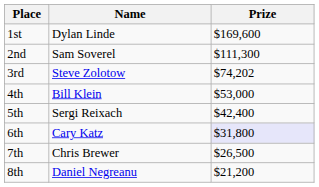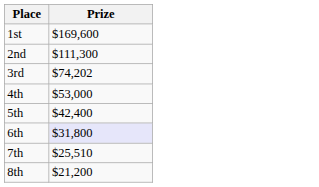- column: Name | Dylan Linde | Sam Soverel | Steve Zolotow | Bill Klein | Sergi Reixach | Cary Katz | Chris Brewer | Daniel Negreanu
7th | Prize: $26,500 -> $25,510
